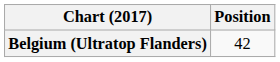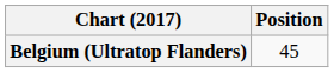Belgium (Ultratop Flanders) | Position: 42 -> 45
